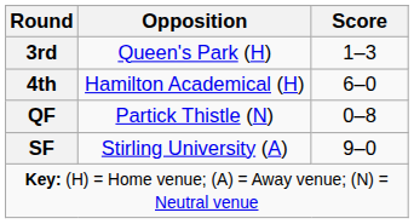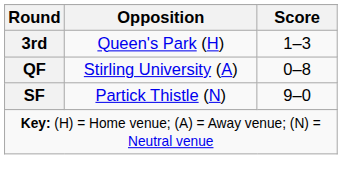- row: 4th | Hamilton Academical (H) | 6–0
QF | Opposition: Partick Thistle (N) -> Stirling University (A)
SF | Opposition: Stirling University (A) -> Partick Thistle (N)
